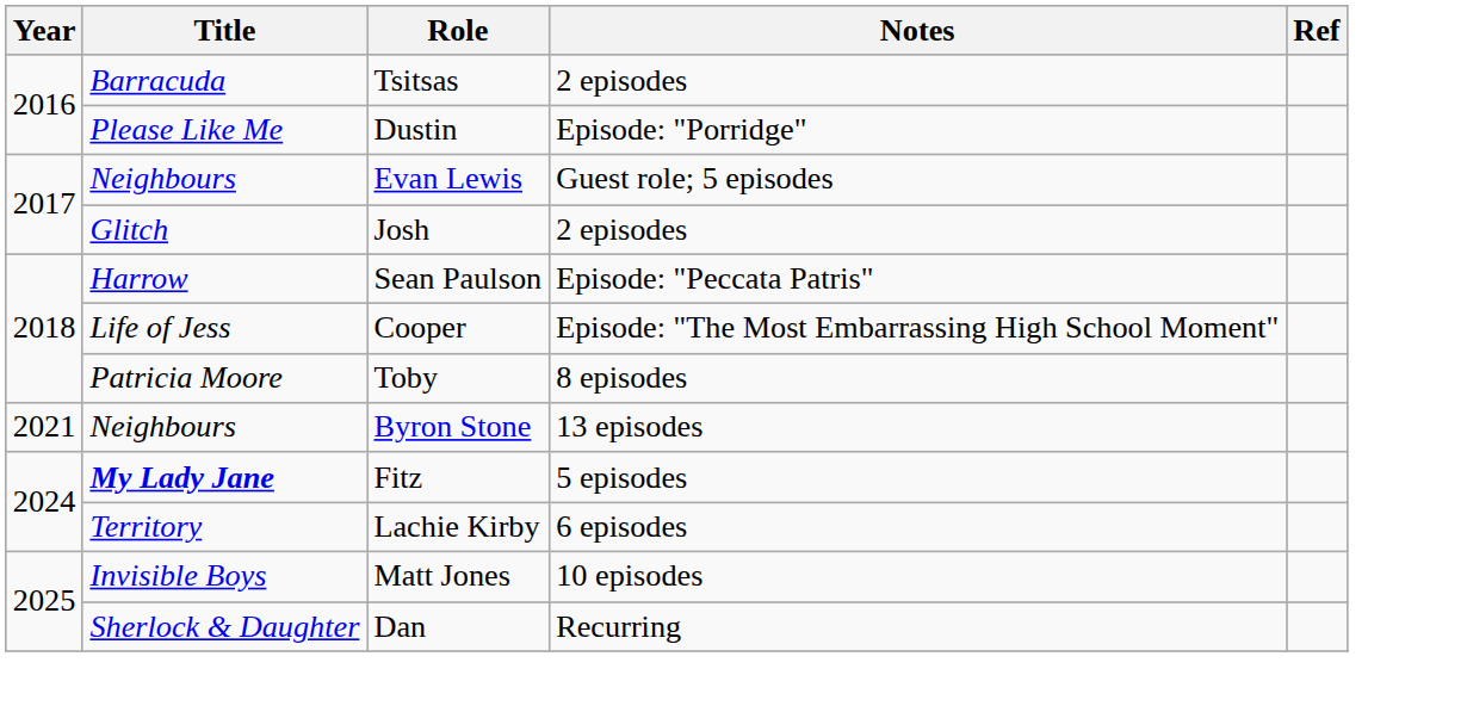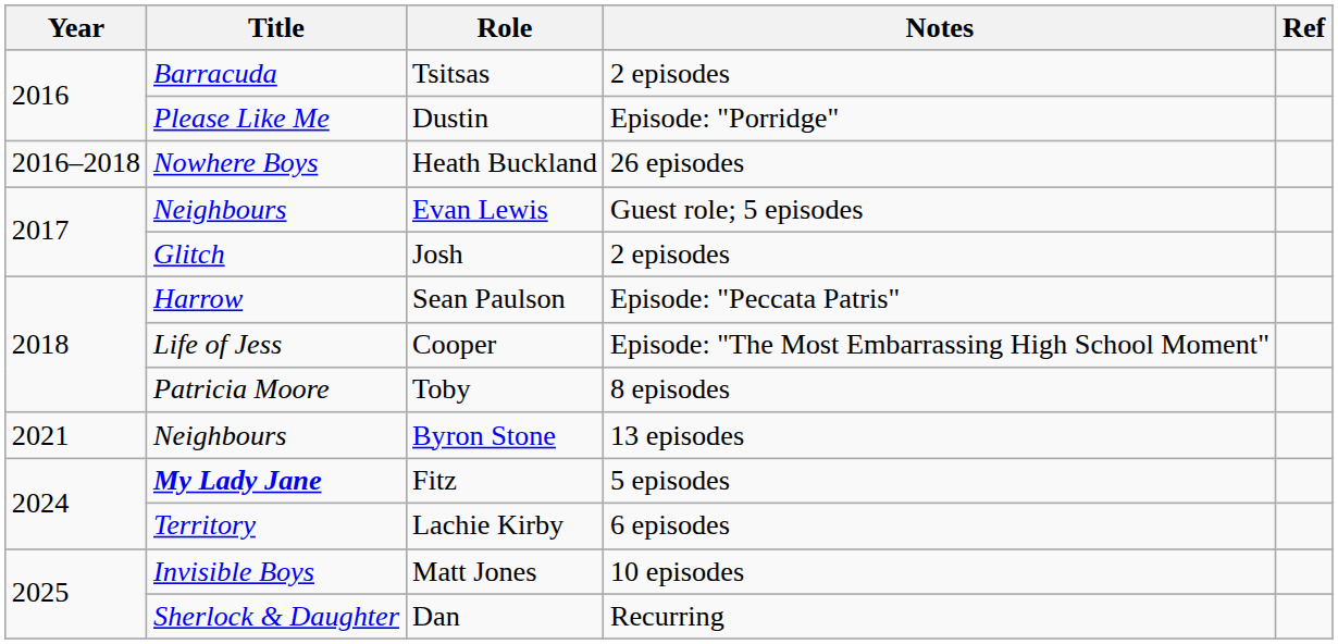+ row: 2016–2018 | Nowhere Boys | Heath Buckland | 26 episodes
